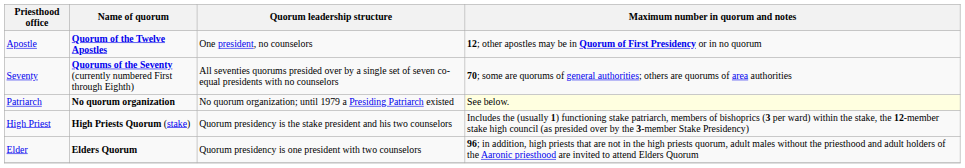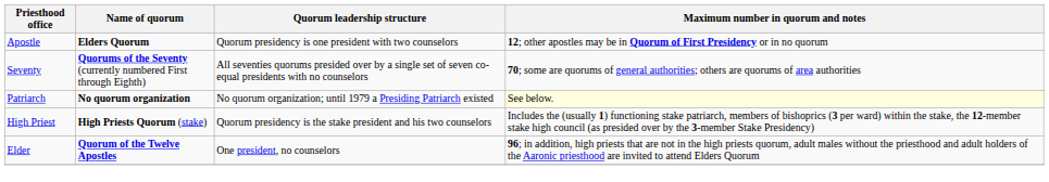Apostle | Name of quorum: Quorum of the Twelve Apostles -> Elders Quorum
Apostle | Quorum leadership structure: One president, no counselors -> Quorum presidency is one president with two counselors
Elder | Name of quorum: Elders Quorum -> Quorum of the Twelve Apostles
Elder | Quorum leadership structure: Quorum presidency is one president with two counselors -> One president, no counselors
